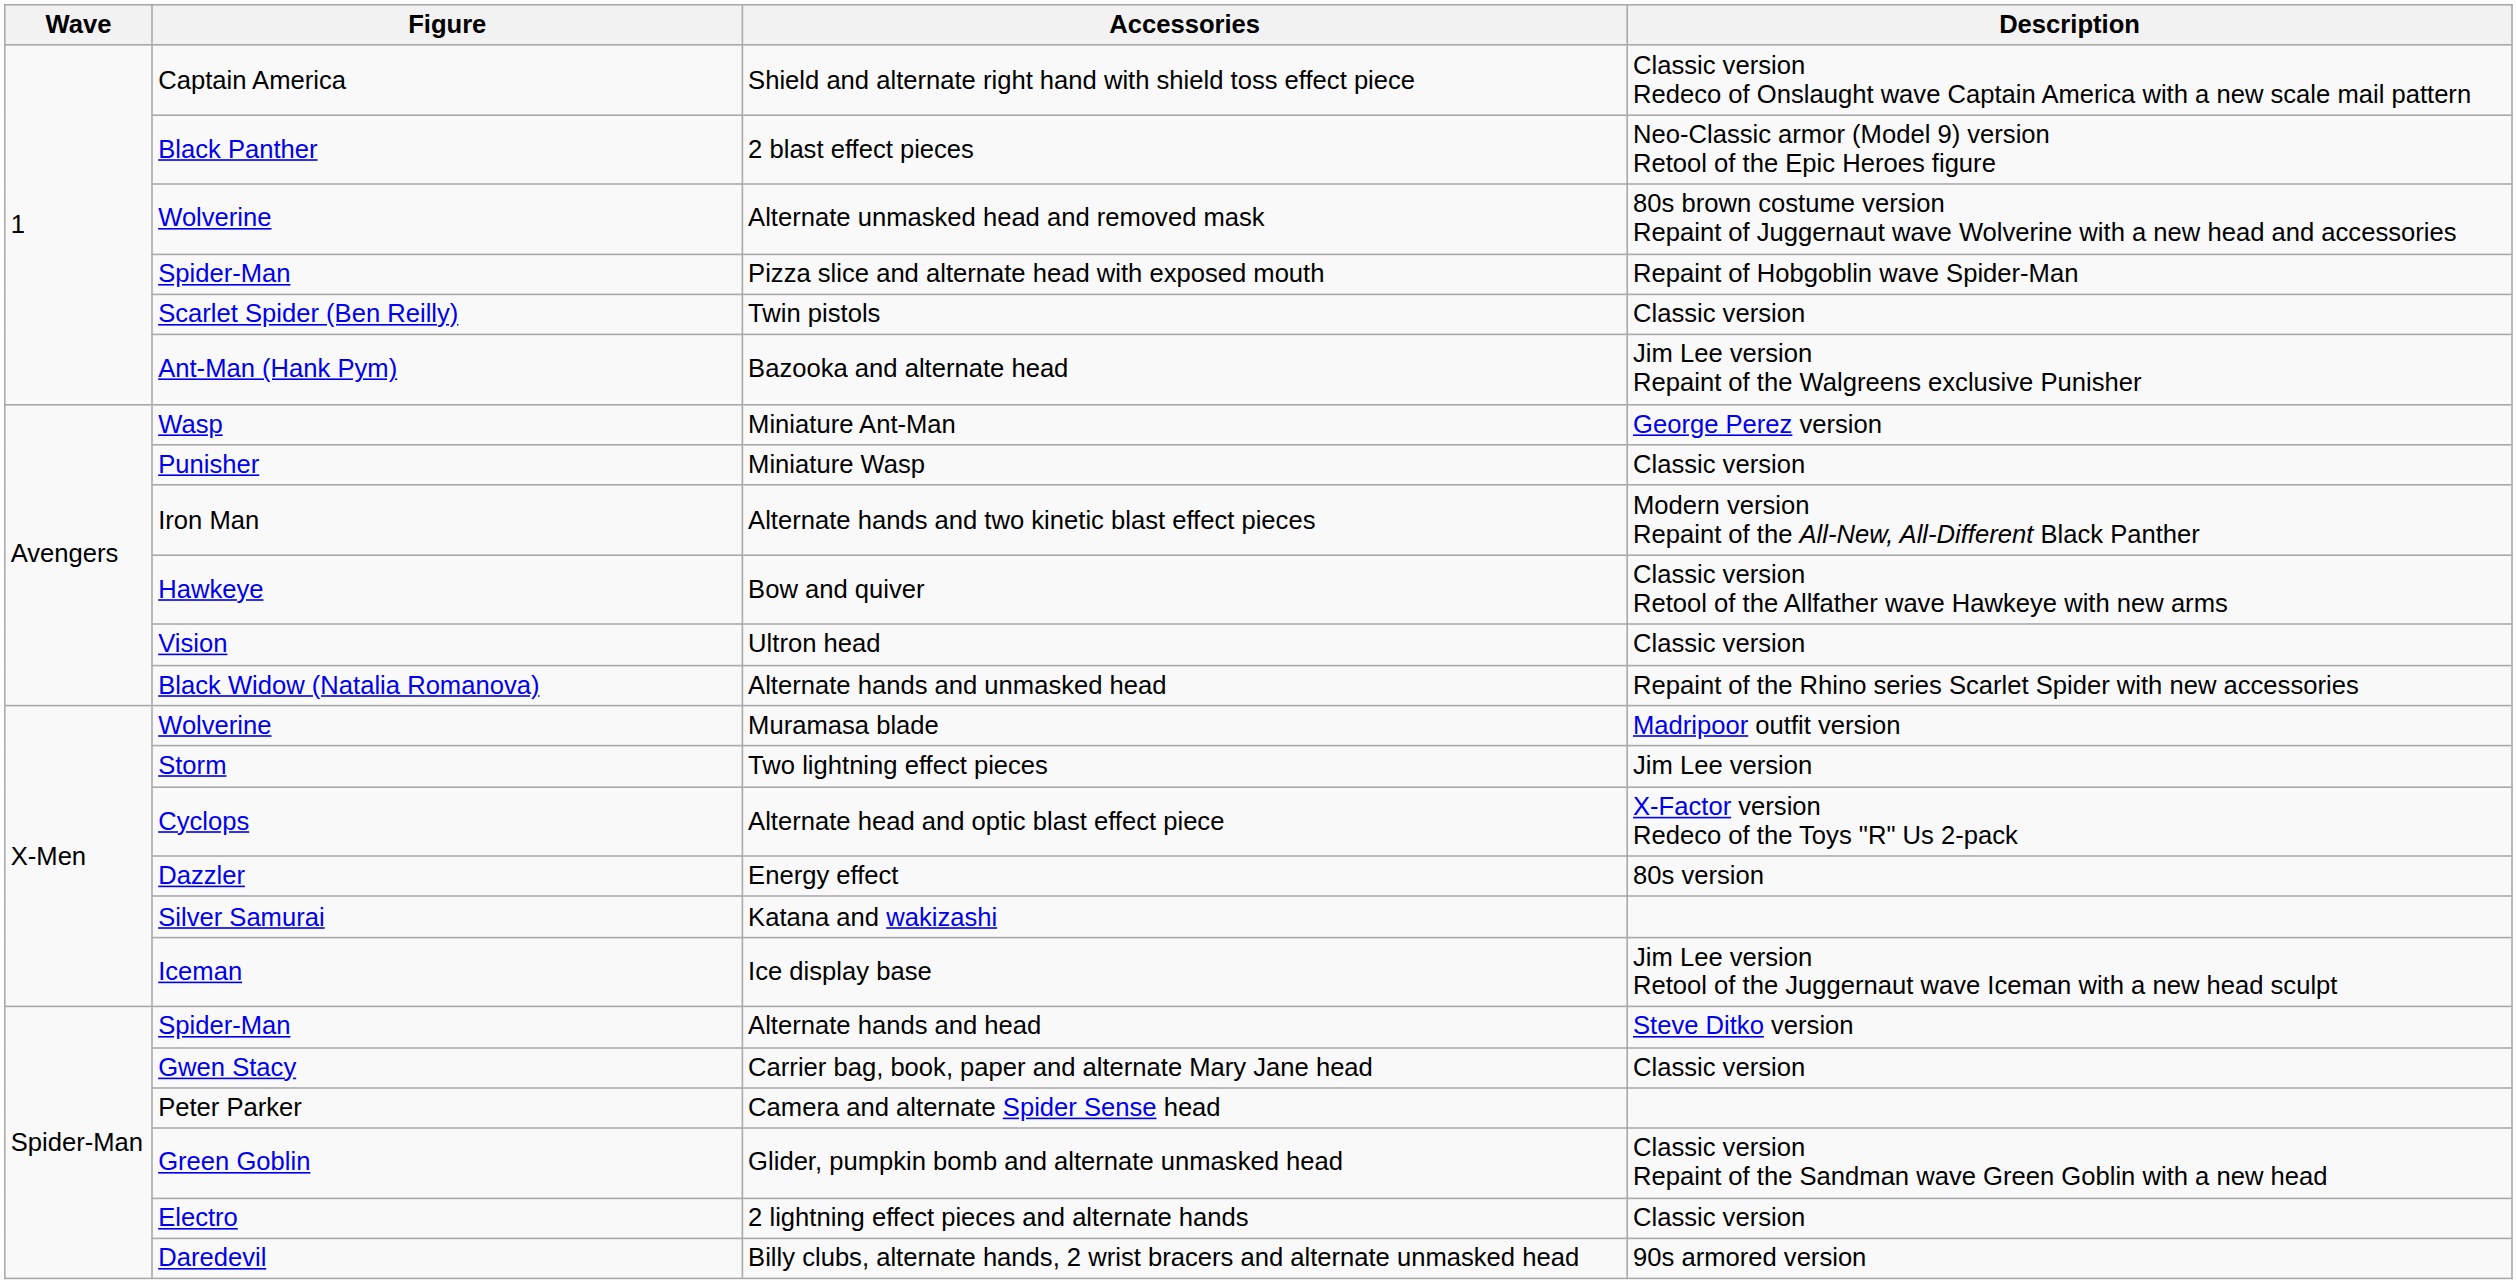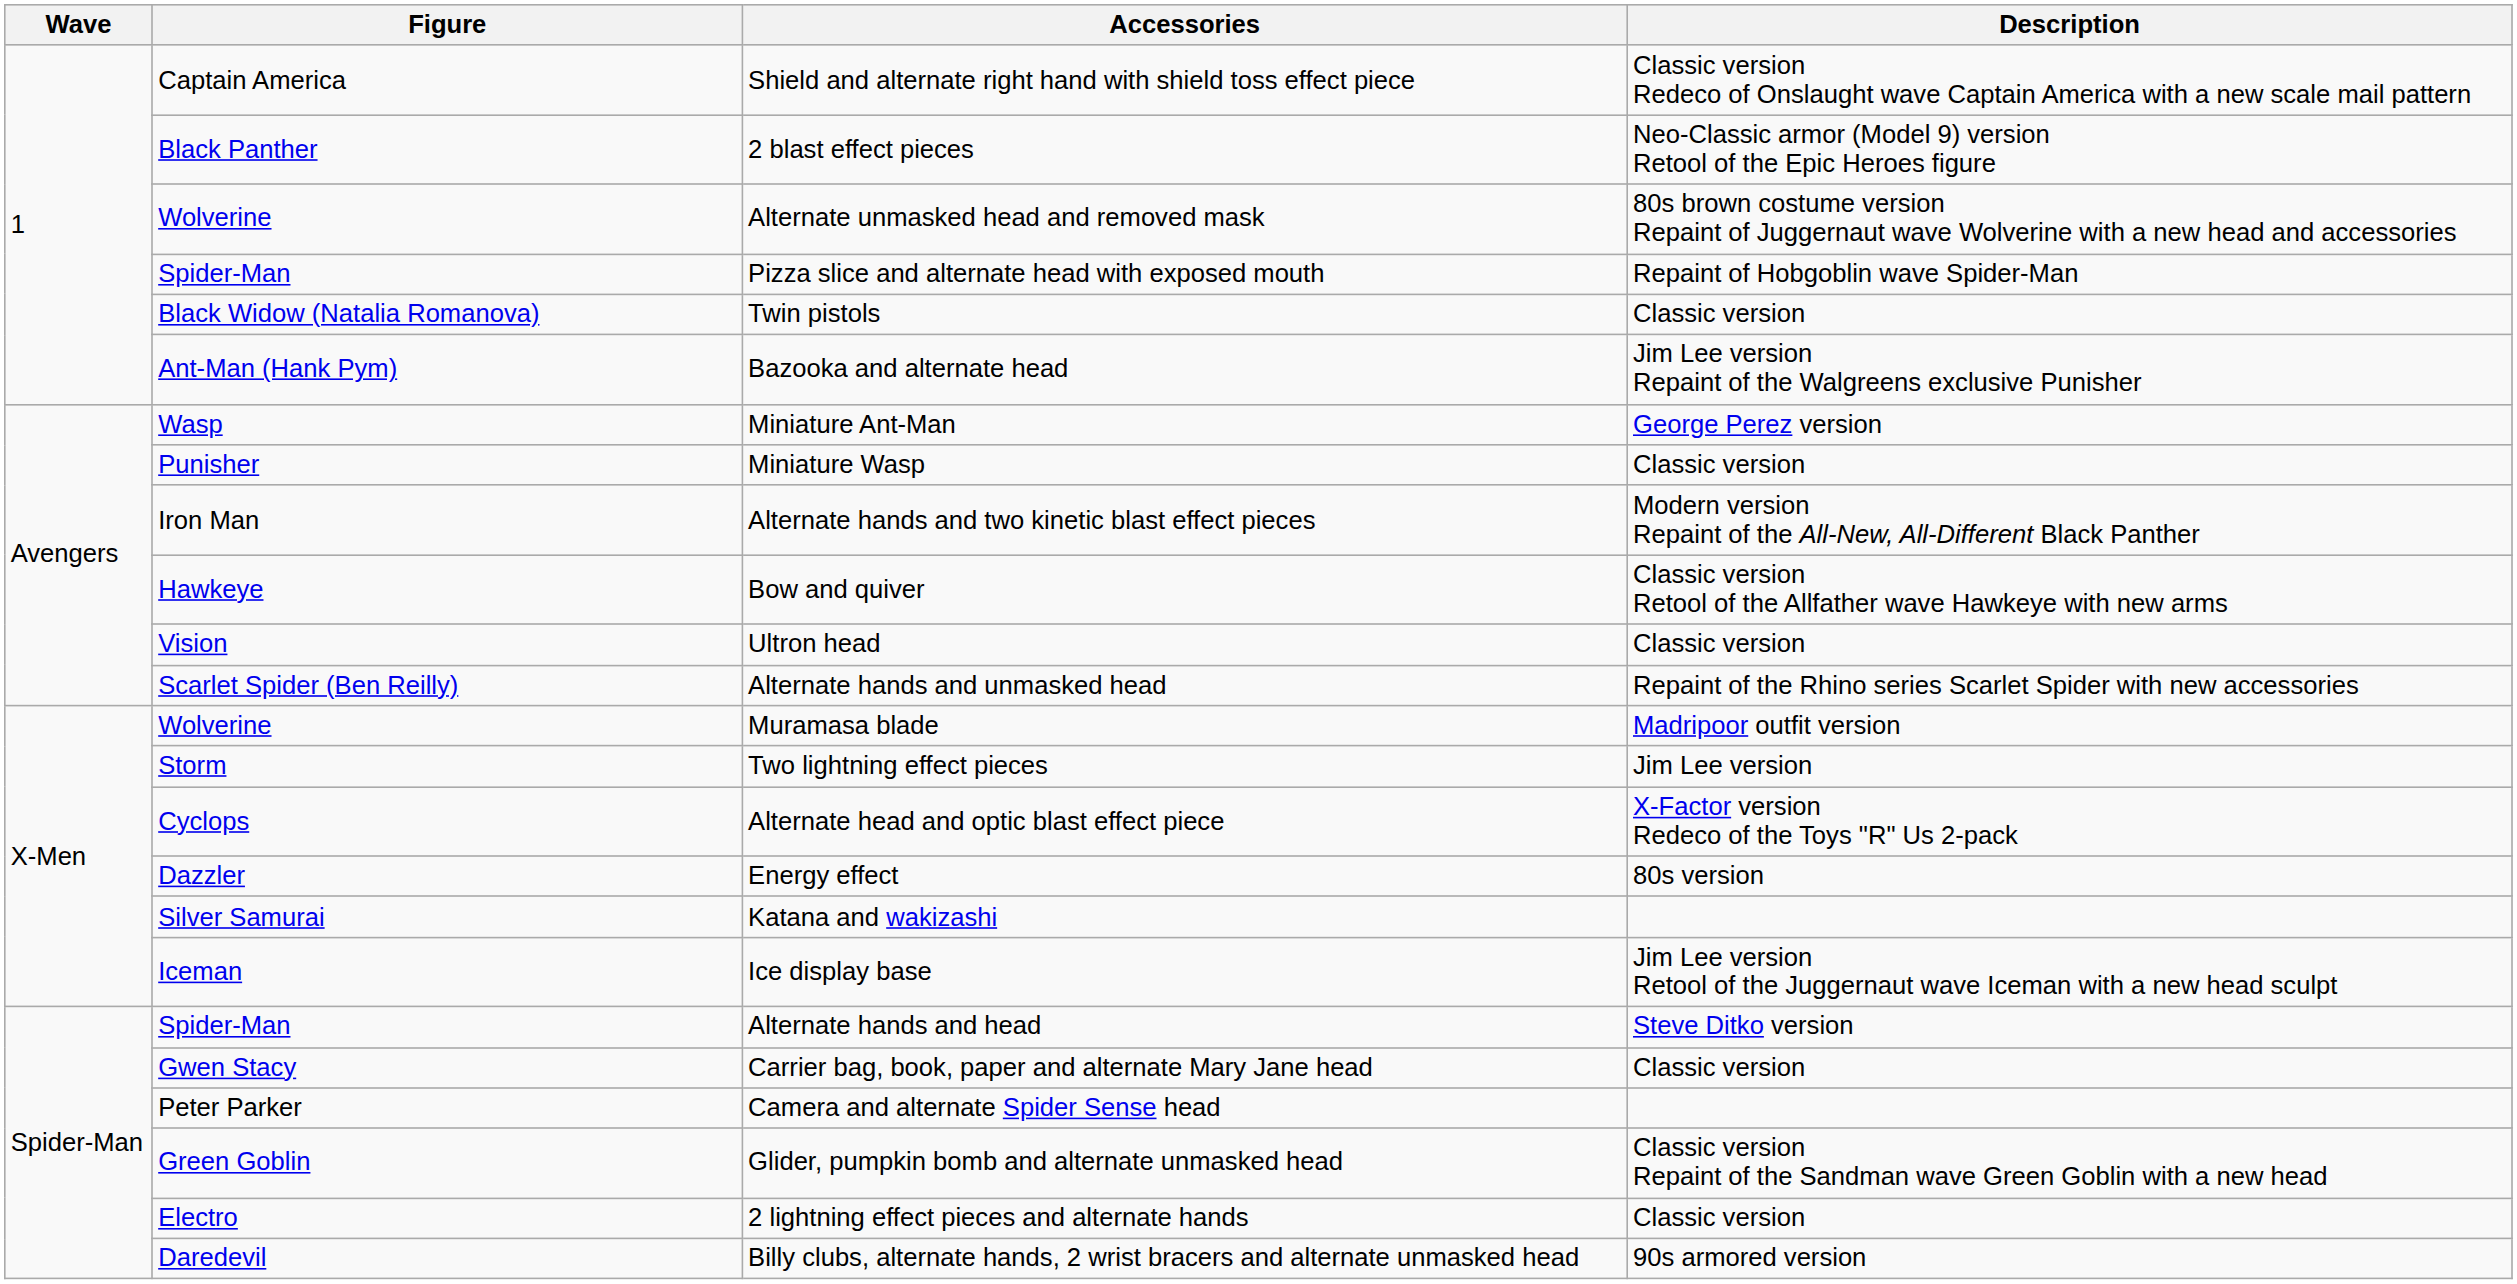Twin pistols | Figure: Scarlet Spider (Ben Reilly) -> Black Widow (Natalia Romanova)
Alternate hands and unmasked head | Figure: Black Widow (Natalia Romanova) -> Scarlet Spider (Ben Reilly)
